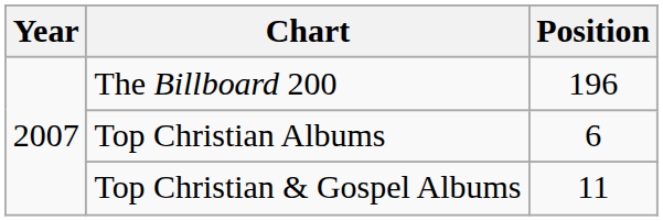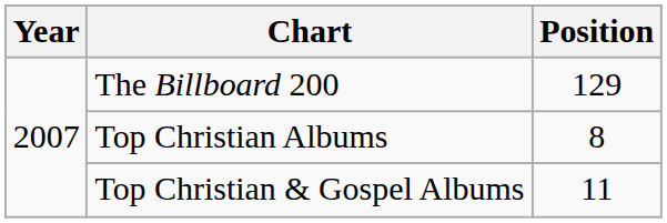The Billboard 200 | Position: 196 -> 129
Top Christian Albums | Position: 6 -> 8
